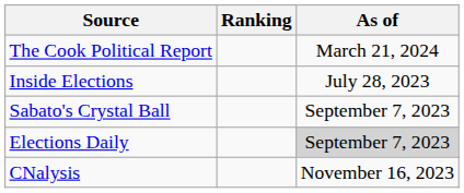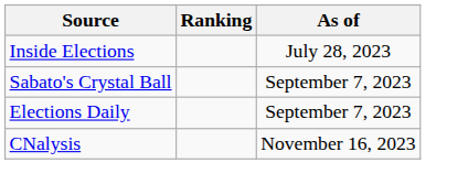- row: The Cook Political Report | March 21, 2024
Elections Daily | As of: lightgrey background -> no background
